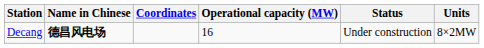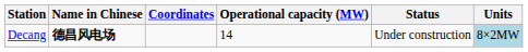Decang | Operational capacity (MW): 16 -> 14
Decang | Units: no background -> lightblue background
